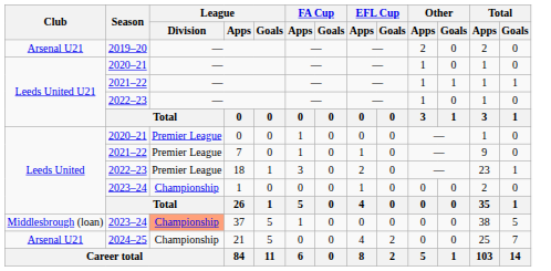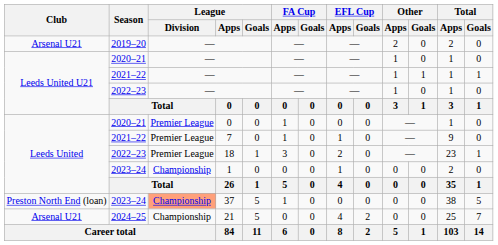37 | Club: Middlesbrough (loan) -> Preston North End (loan)
